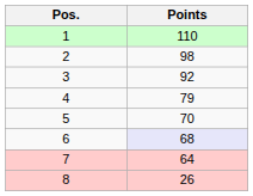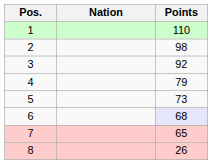+ column: Nation
5 | Points: 70 -> 73
7 | Points: 64 -> 65
